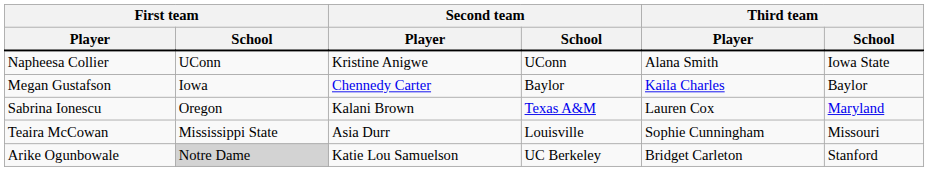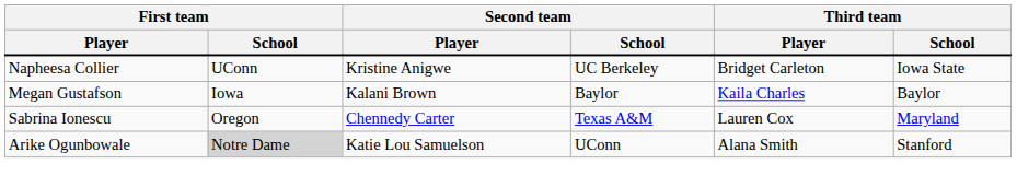Napheesa Collier | Second team / School: UConn -> UC Berkeley
Napheesa Collier | Third team / Player: Alana Smith -> Bridget Carleton
Megan Gustafson | Second team / Player: Chennedy Carter -> Kalani Brown
Sabrina Ionescu | Second team / Player: Kalani Brown -> Chennedy Carter
- row: Teaira McCowan | Mississippi State | Asia Durr | Louisville | Sophie Cunningham | Missouri
Arike Ogunbowale | Second team / School: UC Berkeley -> UConn
Arike Ogunbowale | Third team / Player: Bridget Carleton -> Alana Smith
